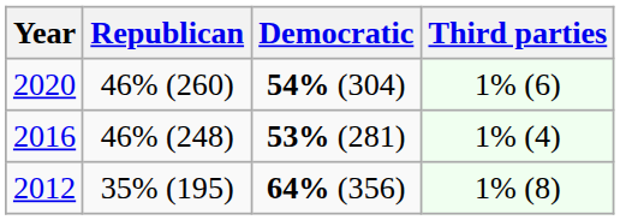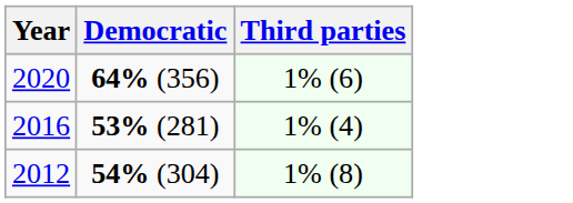- column: Republican | 46% (260) | 46% (248) | 35% (195)
2020 | Democratic: 54% (304) -> 64% (356)
2012 | Democratic: 64% (356) -> 54% (304)
